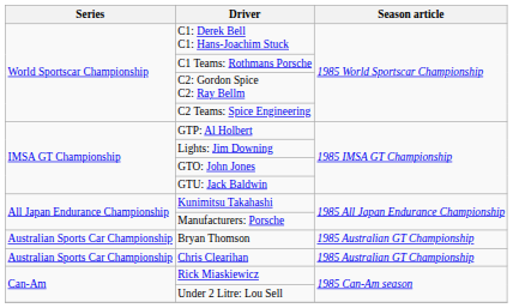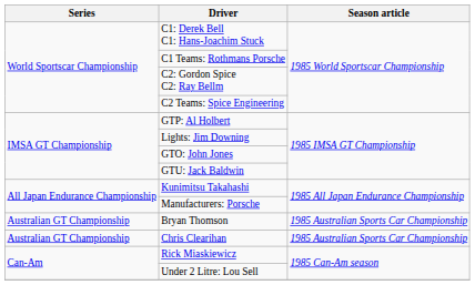Bryan Thomson | Series: Australian Sports Car Championship -> Australian GT Championship
Bryan Thomson | Season article: 1985 Australian GT Championship -> 1985 Australian Sports Car Championship
Chris Clearihan | Series: Australian Sports Car Championship -> Australian GT Championship
Chris Clearihan | Season article: 1985 Australian GT Championship -> 1985 Australian Sports Car Championship
